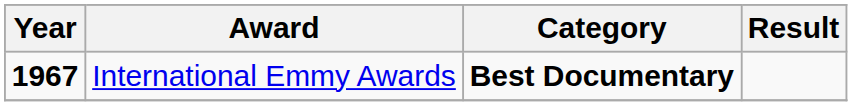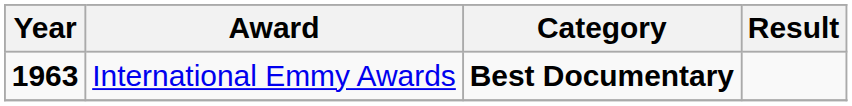International Emmy Awards | Year: 1967 -> 1963
